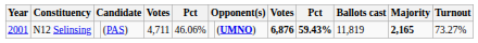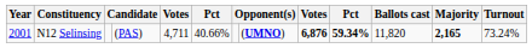N12 Selinsing | column 6: 46.06% -> 40.66%
N12 Selinsing | column 10: 59.43% -> 59.34%
N12 Selinsing | Ballots cast: 11,819 -> 11,820
N12 Selinsing | Turnout: 73.27% -> 73.24%
